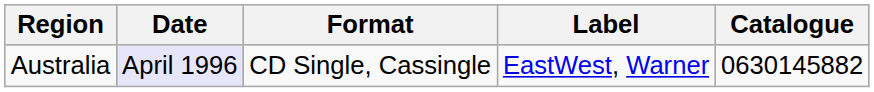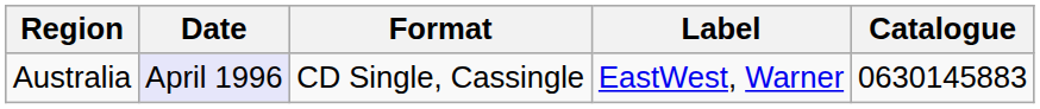Australia | Catalogue: 0630145882 -> 0630145883
